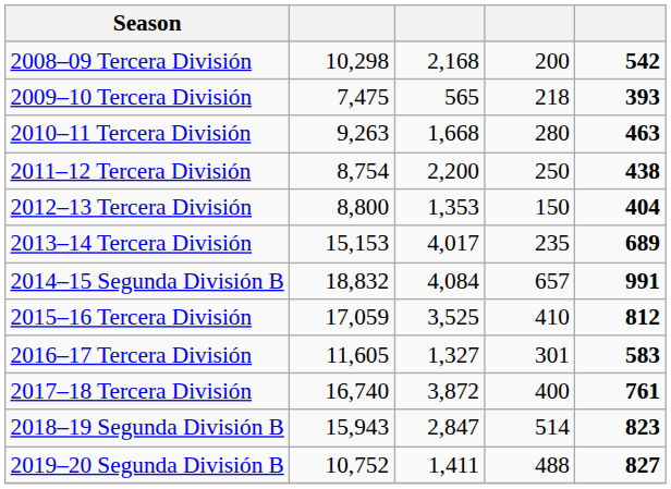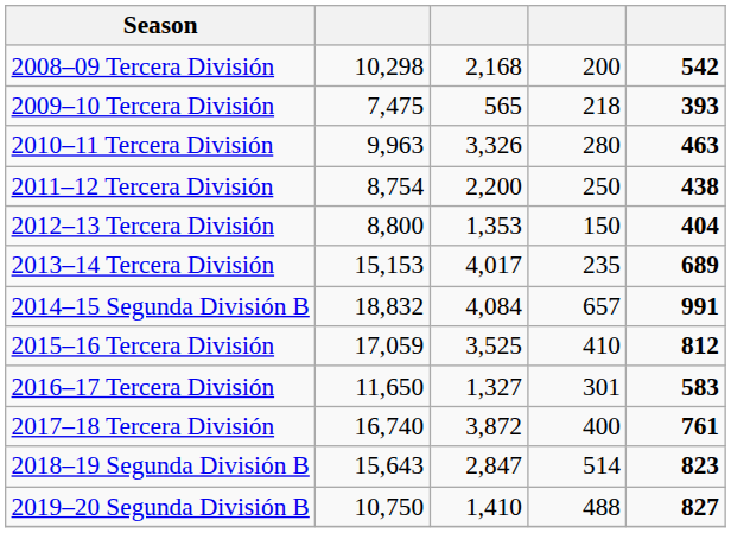2010–11 Tercera División | column 2: 9,263 -> 9,963
2010–11 Tercera División | column 3: 1,668 -> 3,326
2016–17 Tercera División | column 2: 11,605 -> 11,650
2018–19 Segunda División B | column 2: 15,943 -> 15,643
2019–20 Segunda División B | column 2: 10,752 -> 10,750
2019–20 Segunda División B | column 3: 1,411 -> 1,410
